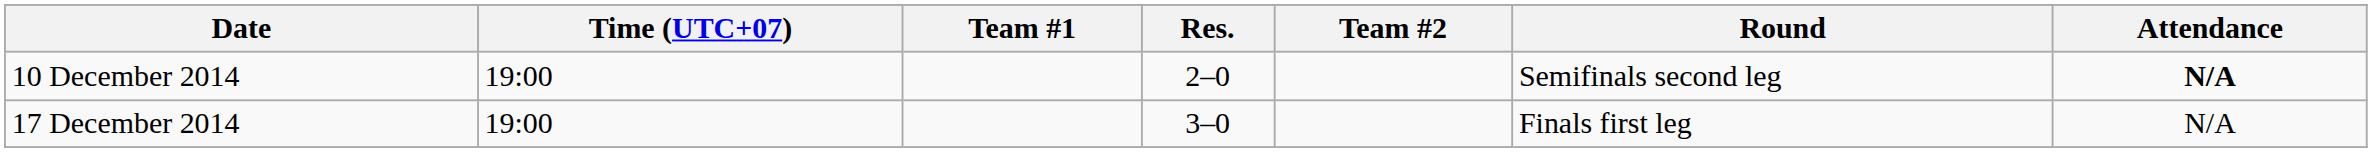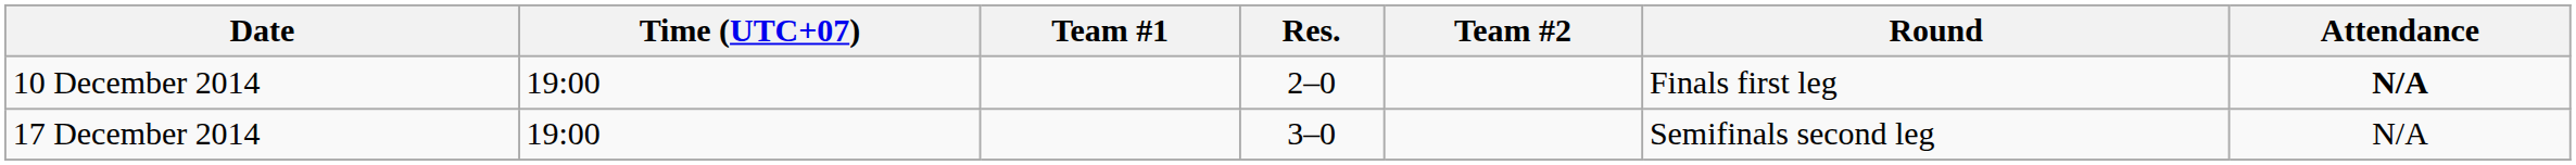10 December 2014 | Round: Semifinals second leg -> Finals first leg
17 December 2014 | Round: Finals first leg -> Semifinals second leg
